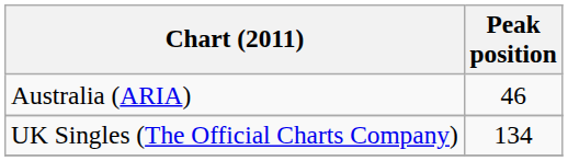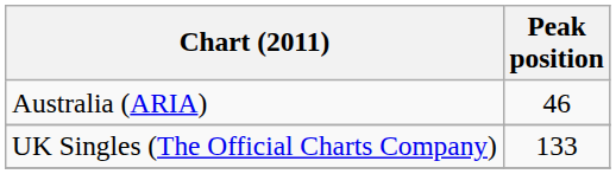UK Singles (The Official Charts Company) | Peak position: 134 -> 133
